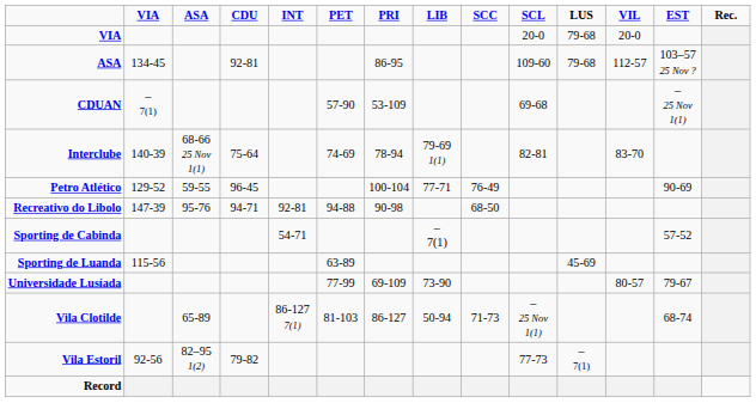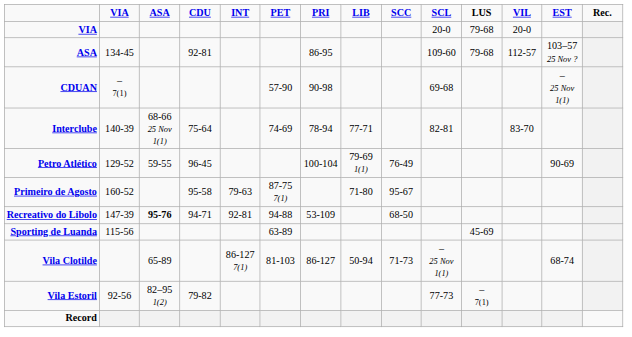CDUAN | PRI: 53-109 -> 90-98
Interclube | LIB: 79-69 1(1) -> 77-71
Petro Atlético | LIB: 77-71 -> 79-69 1(1)
+ row: Primeiro de Agosto | 160-52 | 95-58 | 79-63 | 87-75 7(1) | 71-80 | 95-67
Recreativo do Libolo | ASA: normal -> bold
Recreativo do Libolo | PRI: 90-98 -> 53-109
- row: Sporting de Cabinda | 54-71 | – 7(1) | 57-52
- row: Universidade Lusíada | 77-99 | 69-109 | 73-90 | 80-57 | 79-67
